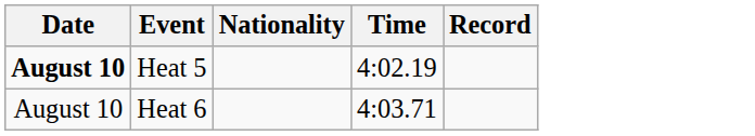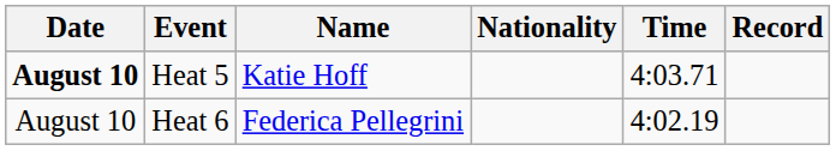+ column: Name | Katie Hoff | Federica Pellegrini
Heat 5 | Time: 4:02.19 -> 4:03.71
Heat 6 | Time: 4:03.71 -> 4:02.19
